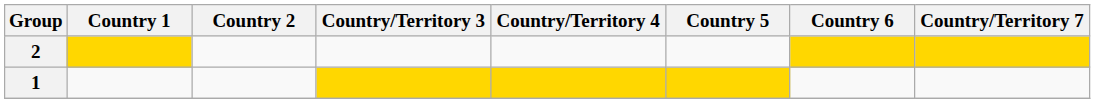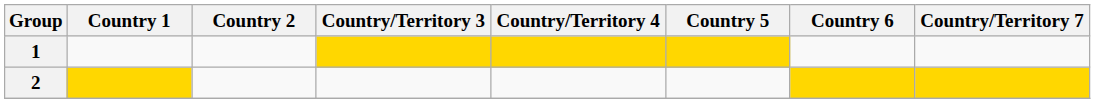rows swapped: 1 <-> 2
